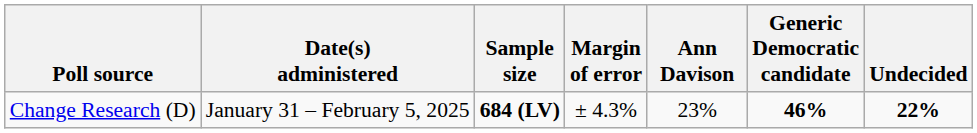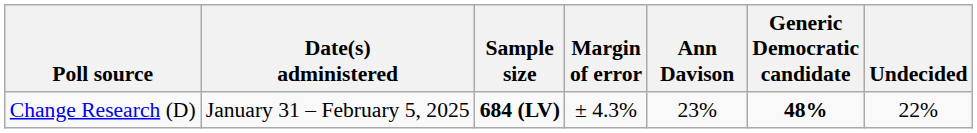Change Research (D) | Generic Democratic candidate: 46% -> 48%
Change Research (D) | Undecided: bold -> normal
